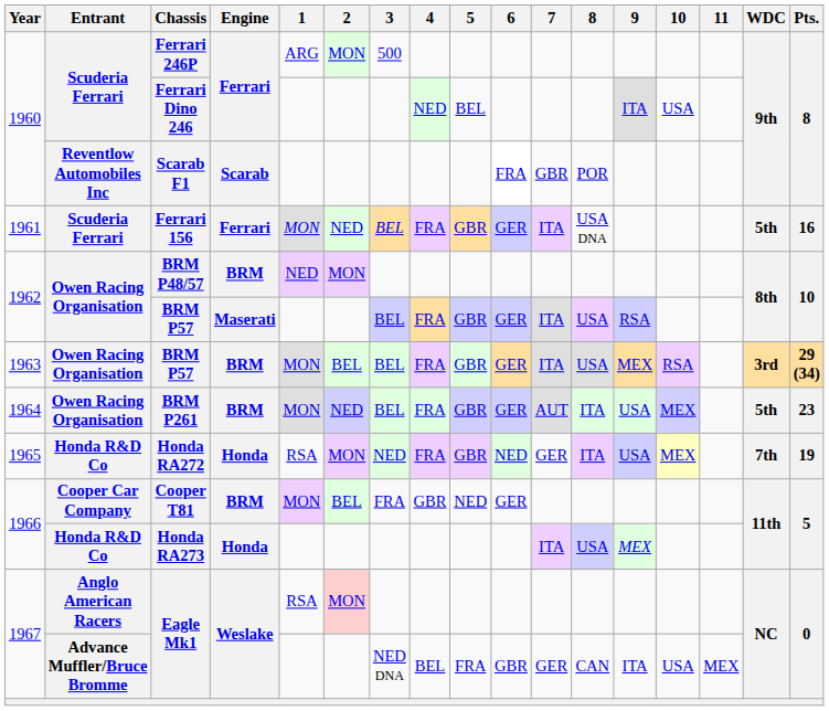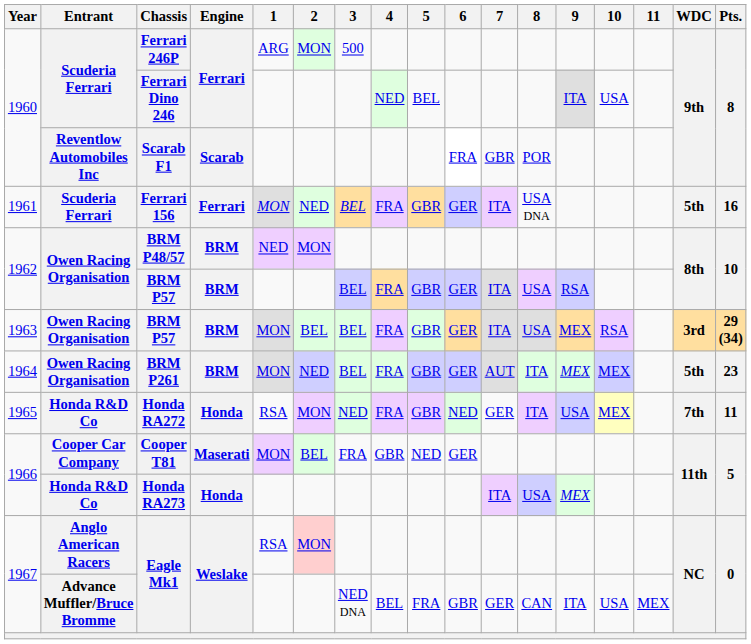1962 / BRM P57 | Engine: Maserati -> BRM
BRM P261 | 9: USA -> MEX
Honda RA272 | Pts.: 19 -> 11
Cooper T81 | Engine: BRM -> Maserati
